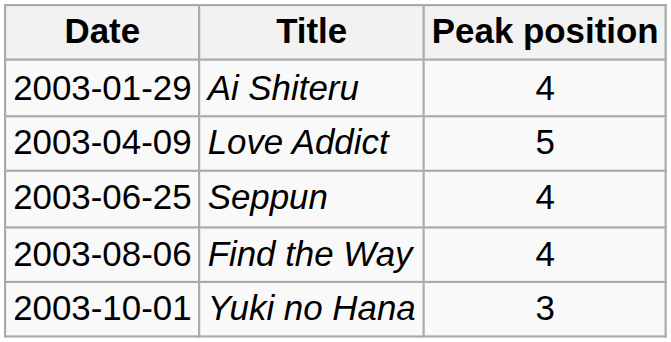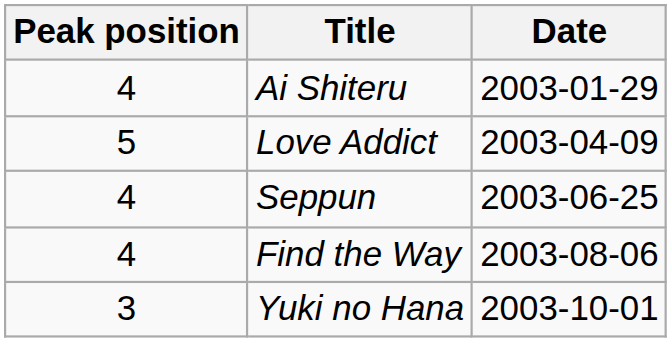columns swapped: Date <-> Peak position
